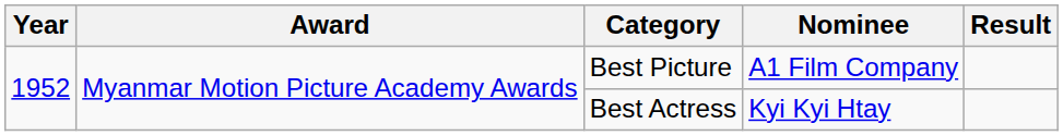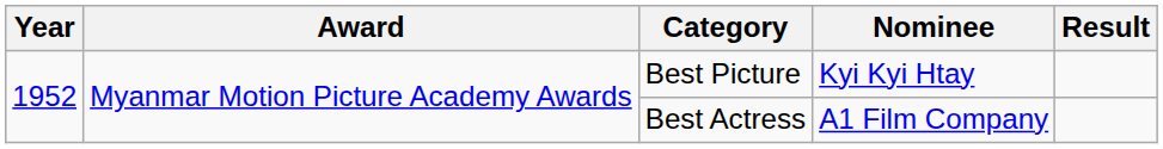Best Picture | Nominee: A1 Film Company -> Kyi Kyi Htay
Best Actress | Nominee: Kyi Kyi Htay -> A1 Film Company
